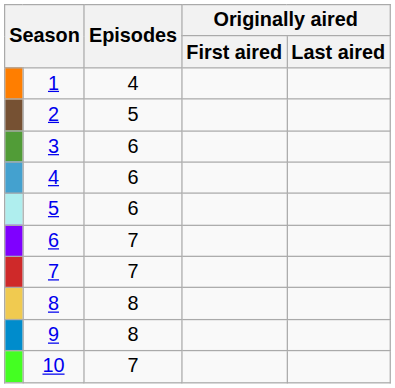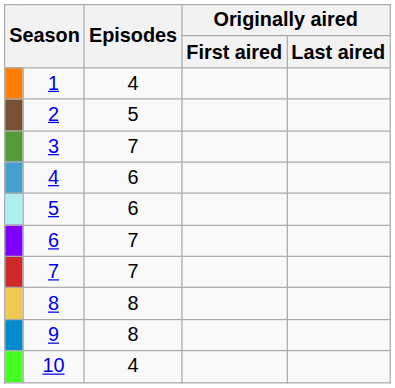3 | Episodes: 6 -> 7
10 | Episodes: 7 -> 4
